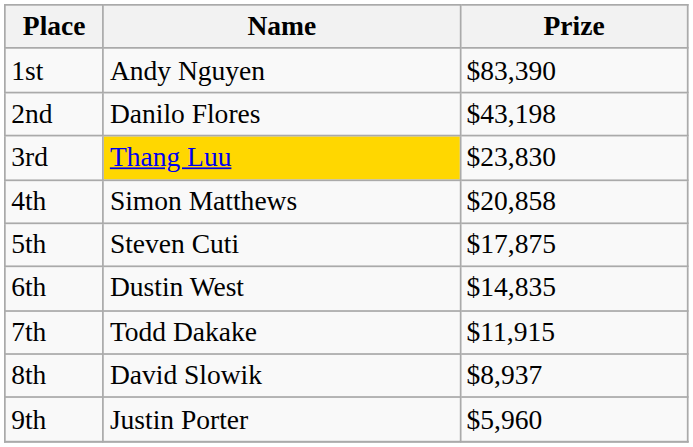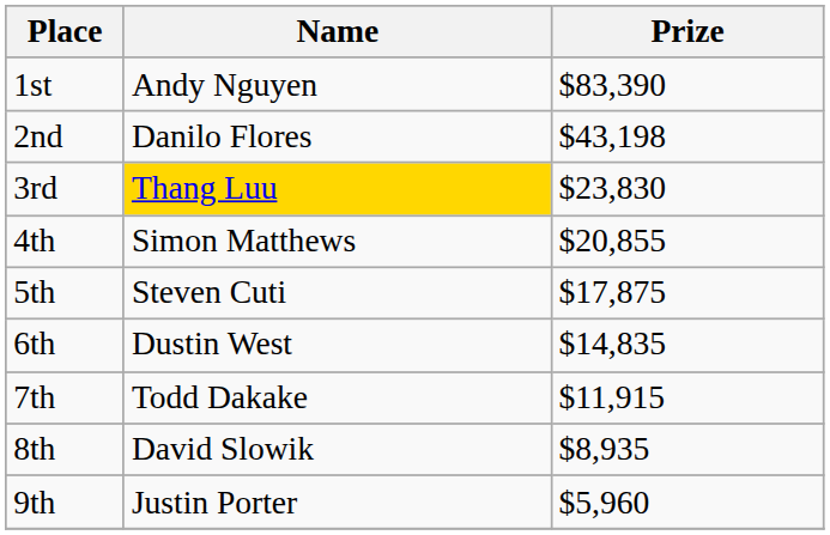4th | Prize: $20,858 -> $20,855
8th | Prize: $8,937 -> $8,935
